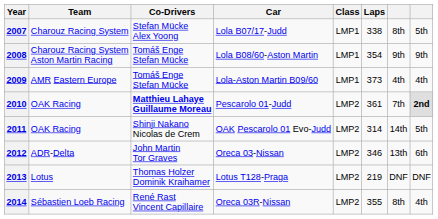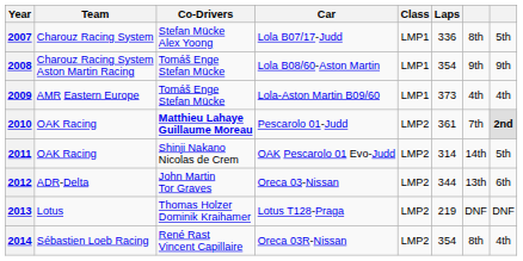2007 | Laps: 338 -> 336
2012 | Laps: 346 -> 344
2014 | Laps: 355 -> 354
